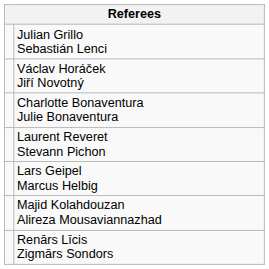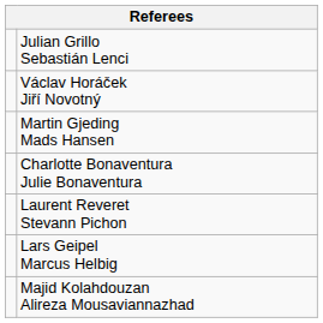+ row: Martin Gjeding Mads Hansen
- row: Renārs Līcis Zigmārs Sondors
